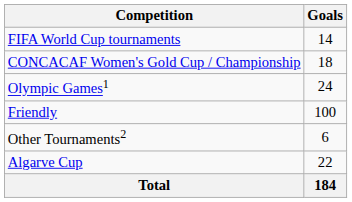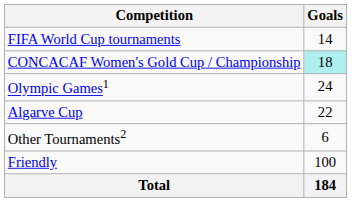CONCACAF Women's Gold Cup / Championship | Goals: no background -> paleturquoise background
rows swapped: Algarve Cup <-> Friendly
